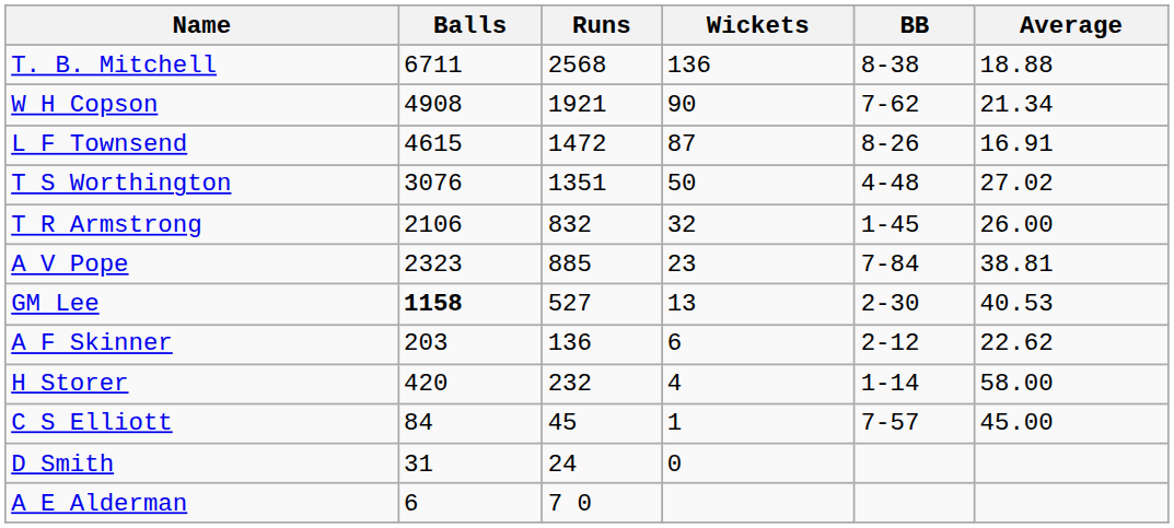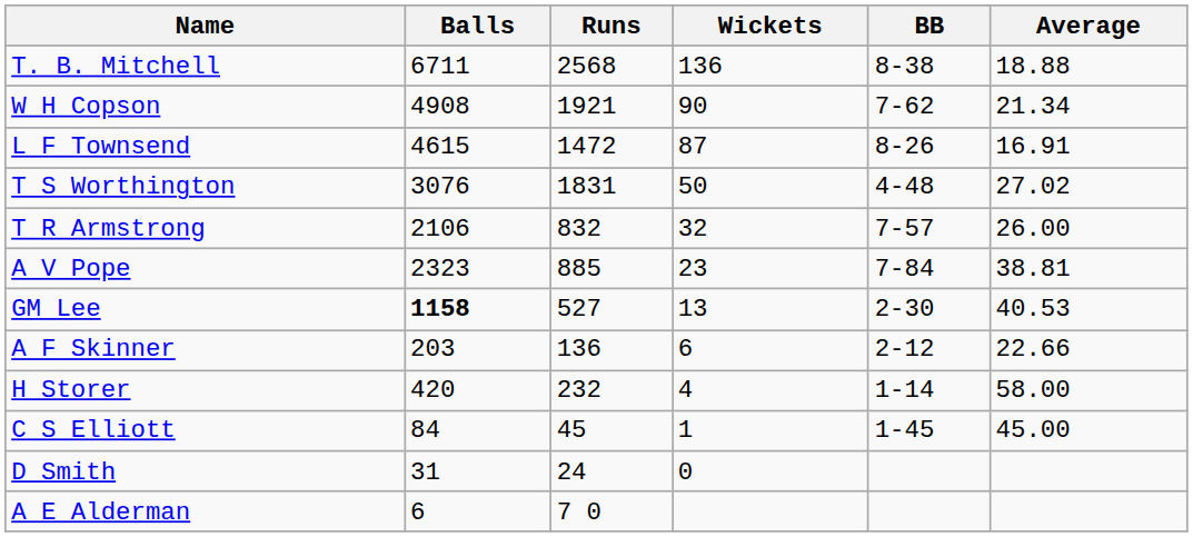T S Worthington | Runs: 1351 -> 1831
T R Armstrong | BB: 1-45 -> 7-57
A F Skinner | Average: 22.62 -> 22.66
C S Elliott | BB: 7-57 -> 1-45
